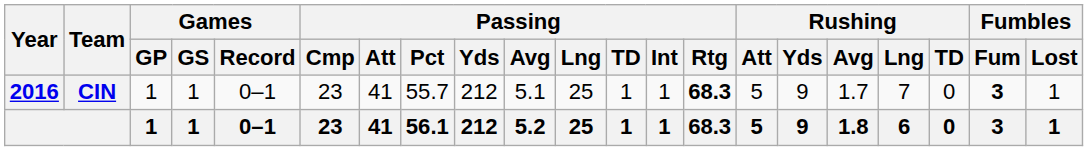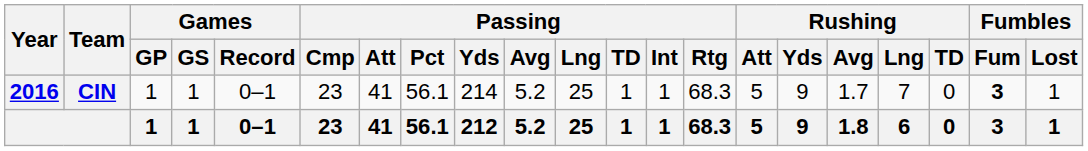CIN | Passing / Pct: 55.7 -> 56.1
CIN | Passing / Yds: 212 -> 214
CIN | Passing / Avg: 5.1 -> 5.2
CIN | Passing / Rtg: bold -> normal
